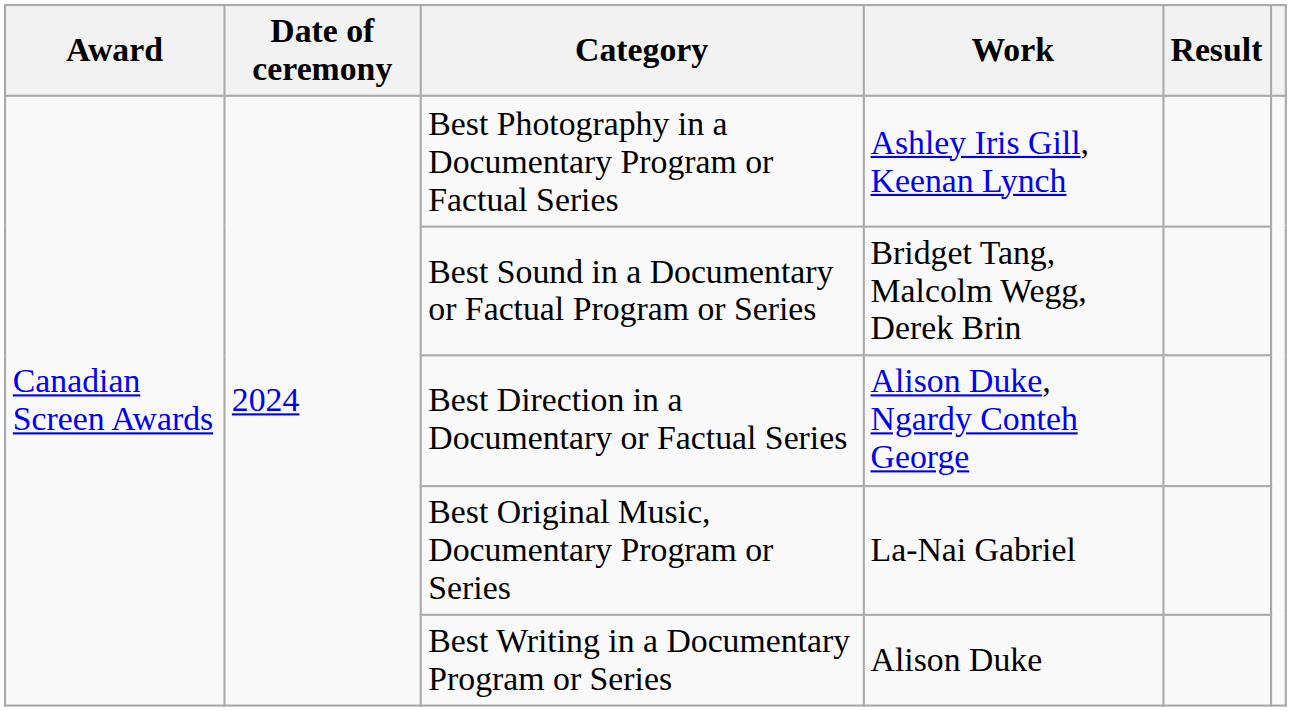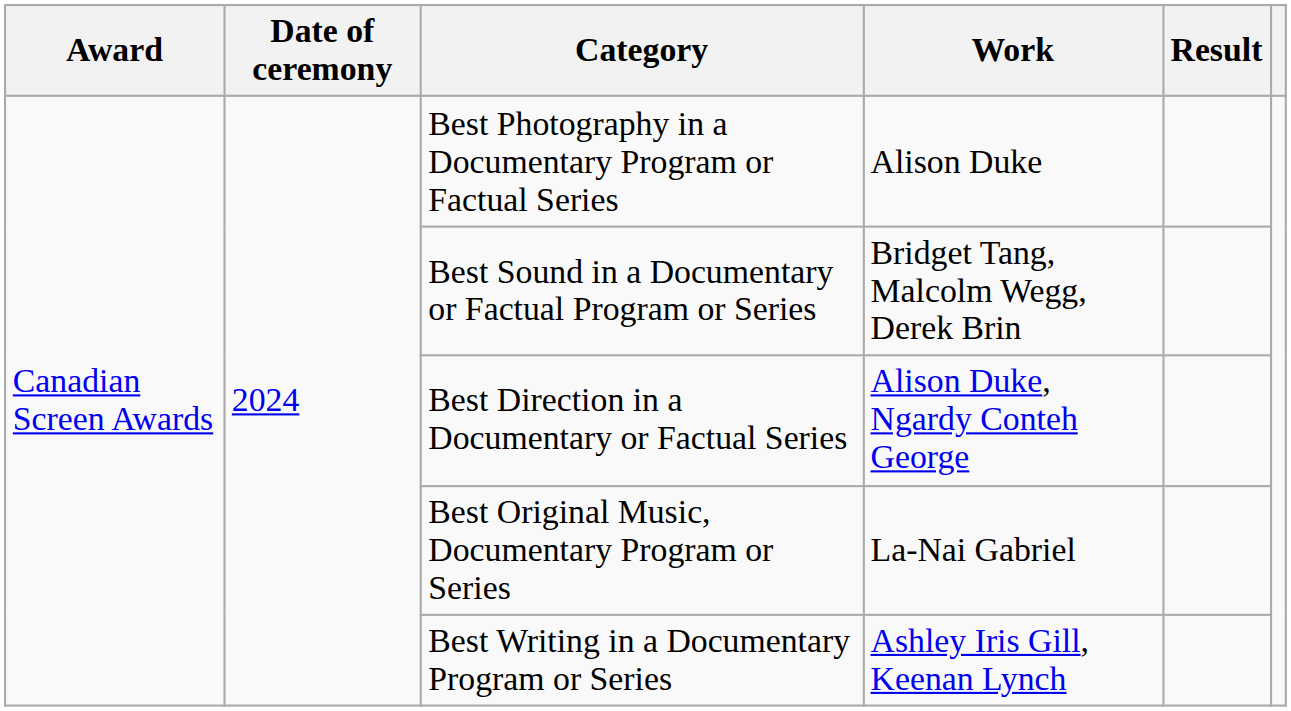Best Photography in a Documentary Program or Factual Series | Work: Ashley Iris Gill, Keenan Lynch -> Alison Duke
Best Writing in a Documentary Program or Series | Work: Alison Duke -> Ashley Iris Gill, Keenan Lynch
